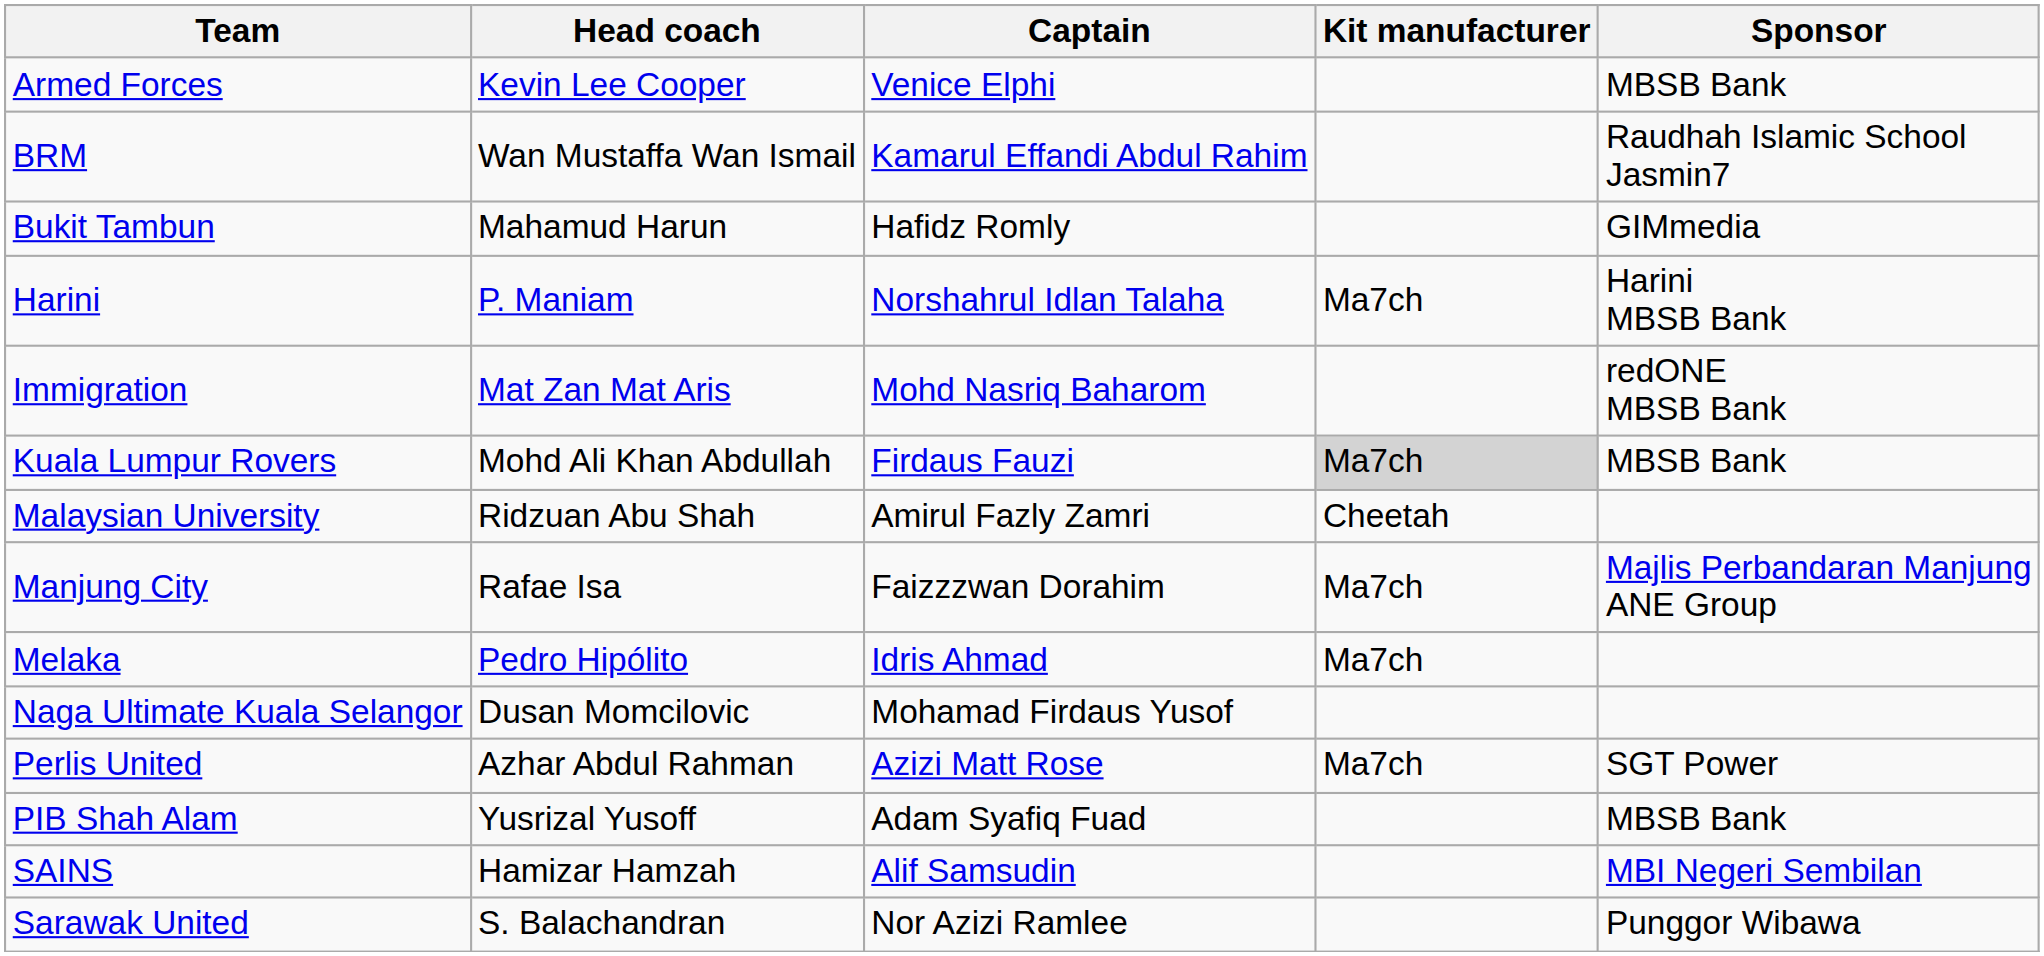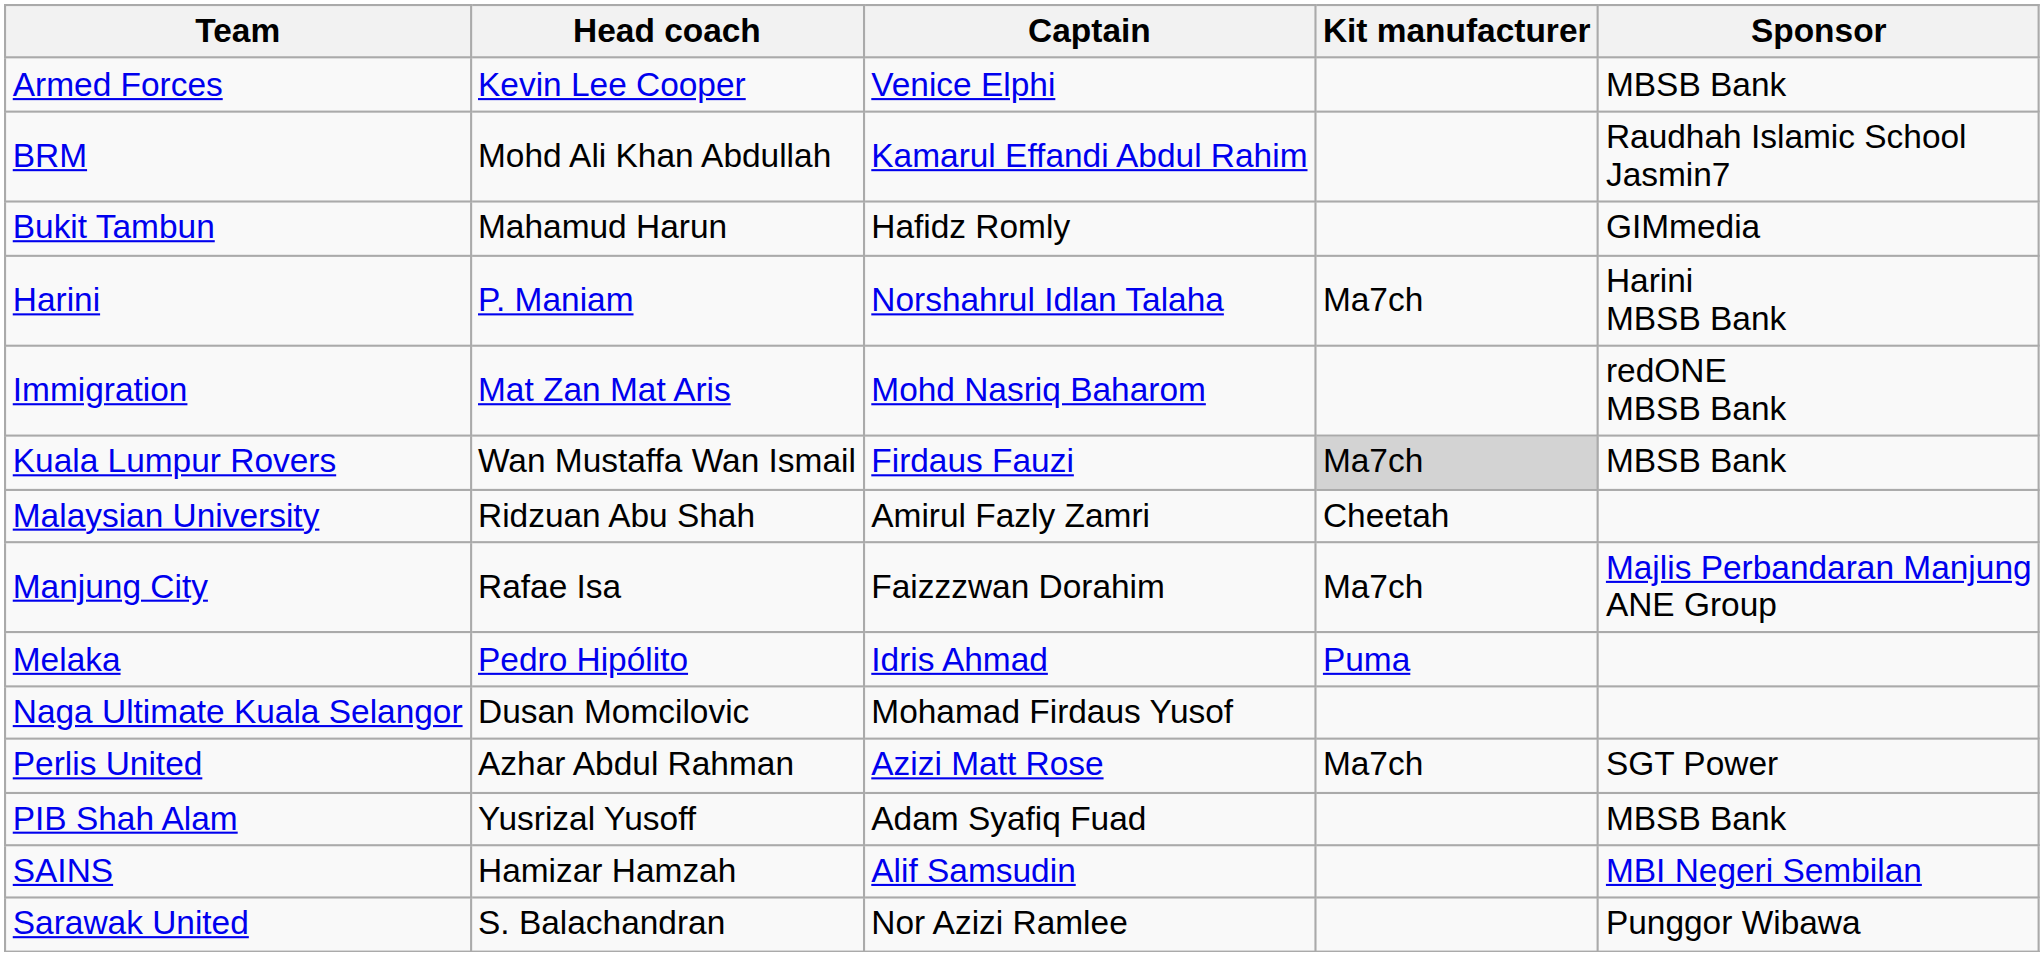BRM | Head coach: Wan Mustaffa Wan Ismail -> Mohd Ali Khan Abdullah
Kuala Lumpur Rovers | Head coach: Mohd Ali Khan Abdullah -> Wan Mustaffa Wan Ismail
Melaka | Kit manufacturer: Ma7ch -> Puma
